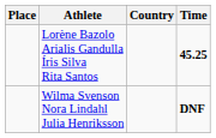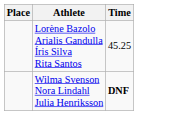- column: Country
Lorène Bazolo Arialis Gandulla Íris Silva Rita Santos | Time: bold -> normal
